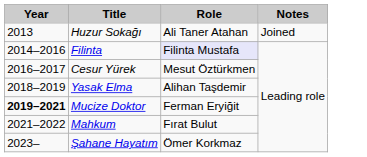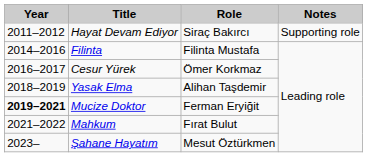+ row: 2011–2012 | Hayat Devam Ediyor | Siraç Bakırcı | Supporting role
- row: 2013 | Huzur Sokağı | Ali Taner Atahan | Joined
Filinta | Role: lavender background -> no background
Cesur Yürek | Role: Mesut Öztürkmen -> Ömer Korkmaz
Şahane Hayatım | Role: Ömer Korkmaz -> Mesut Öztürkmen
